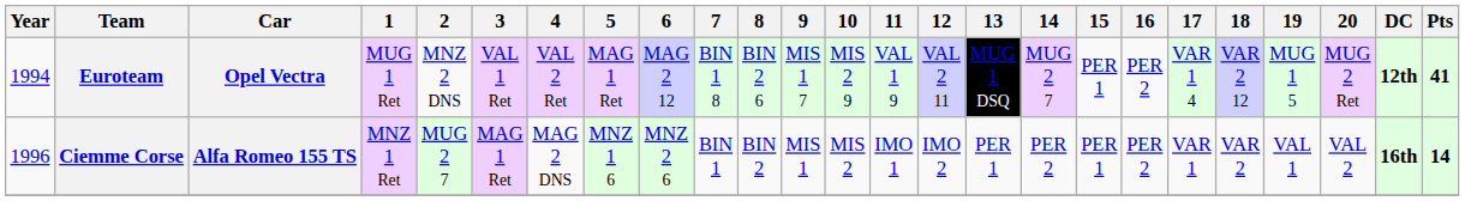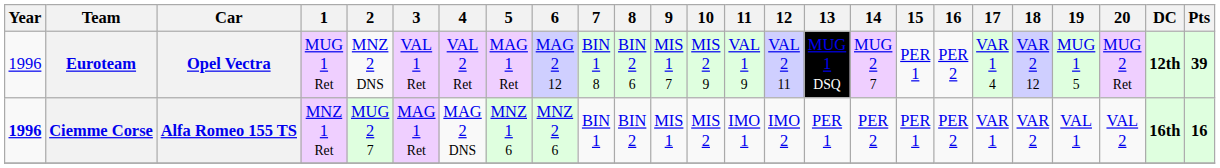Euroteam | Year: 1994 -> 1996
Euroteam | Pts: 41 -> 39
Ciemme Corse | Year: normal -> bold
Ciemme Corse | Pts: 14 -> 16
